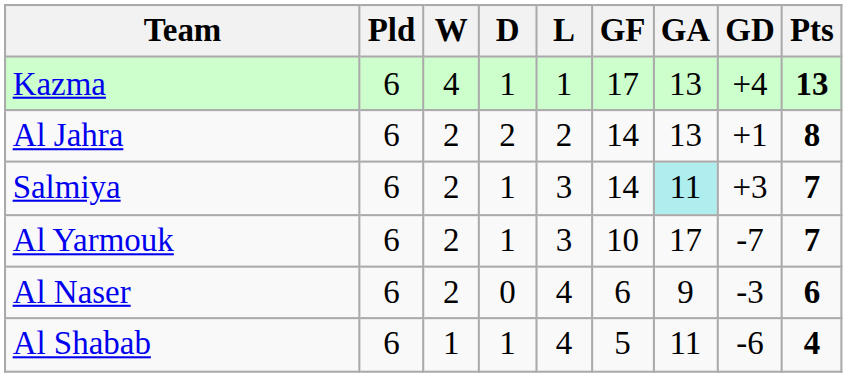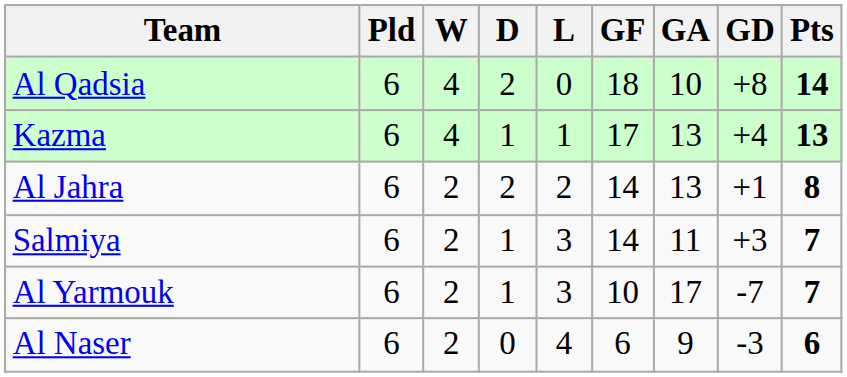+ row: Al Qadsia | 6 | 4 | 2 | 0 | 18 | 10 | +8 | 14
Salmiya | GA: paleturquoise background -> no background
- row: Al Shabab | 6 | 1 | 1 | 4 | 5 | 11 | -6 | 4
